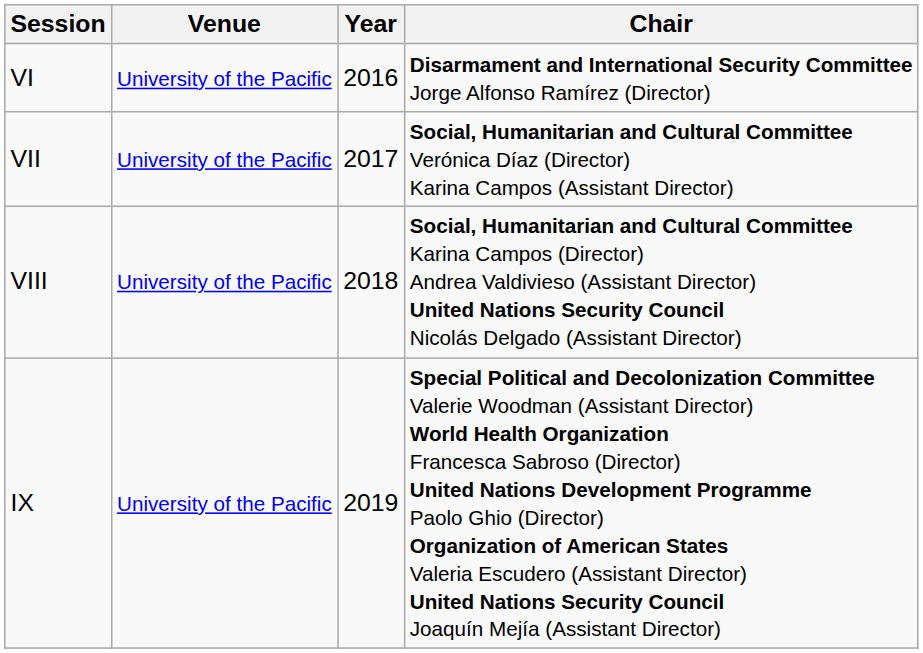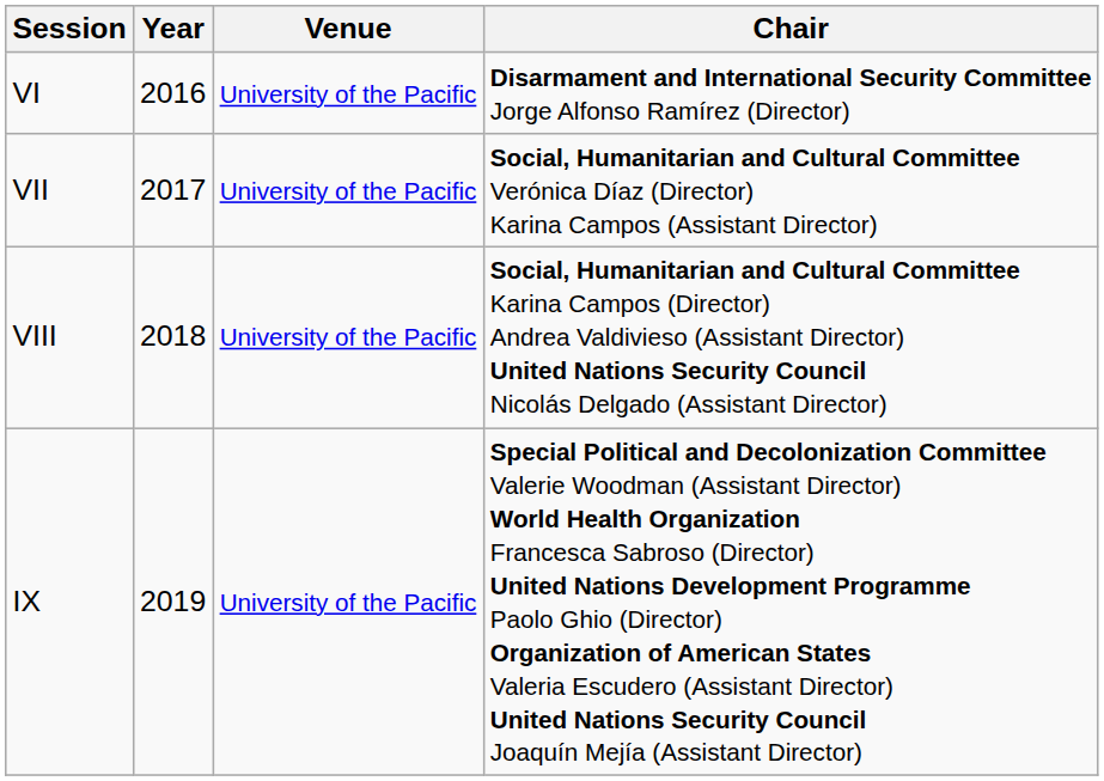columns swapped: Year <-> Venue
